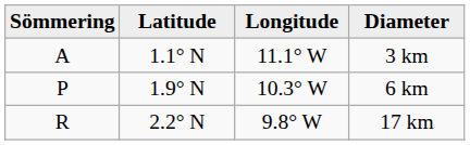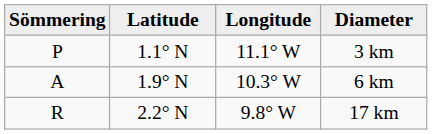3 km | Sömmering: A -> P
6 km | Sömmering: P -> A
